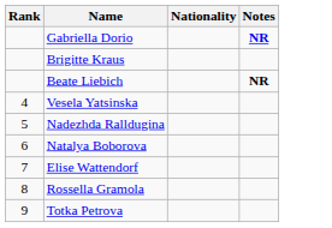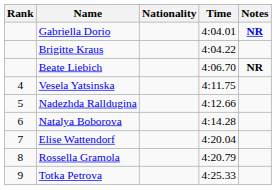+ column: Time | 4:04.01 | 4:04.22 | 4:06.70 | 4:11.75 | 4:12.66 | 4:14.28 | 4:20.04 | 4:20.79 | 4:25.33
